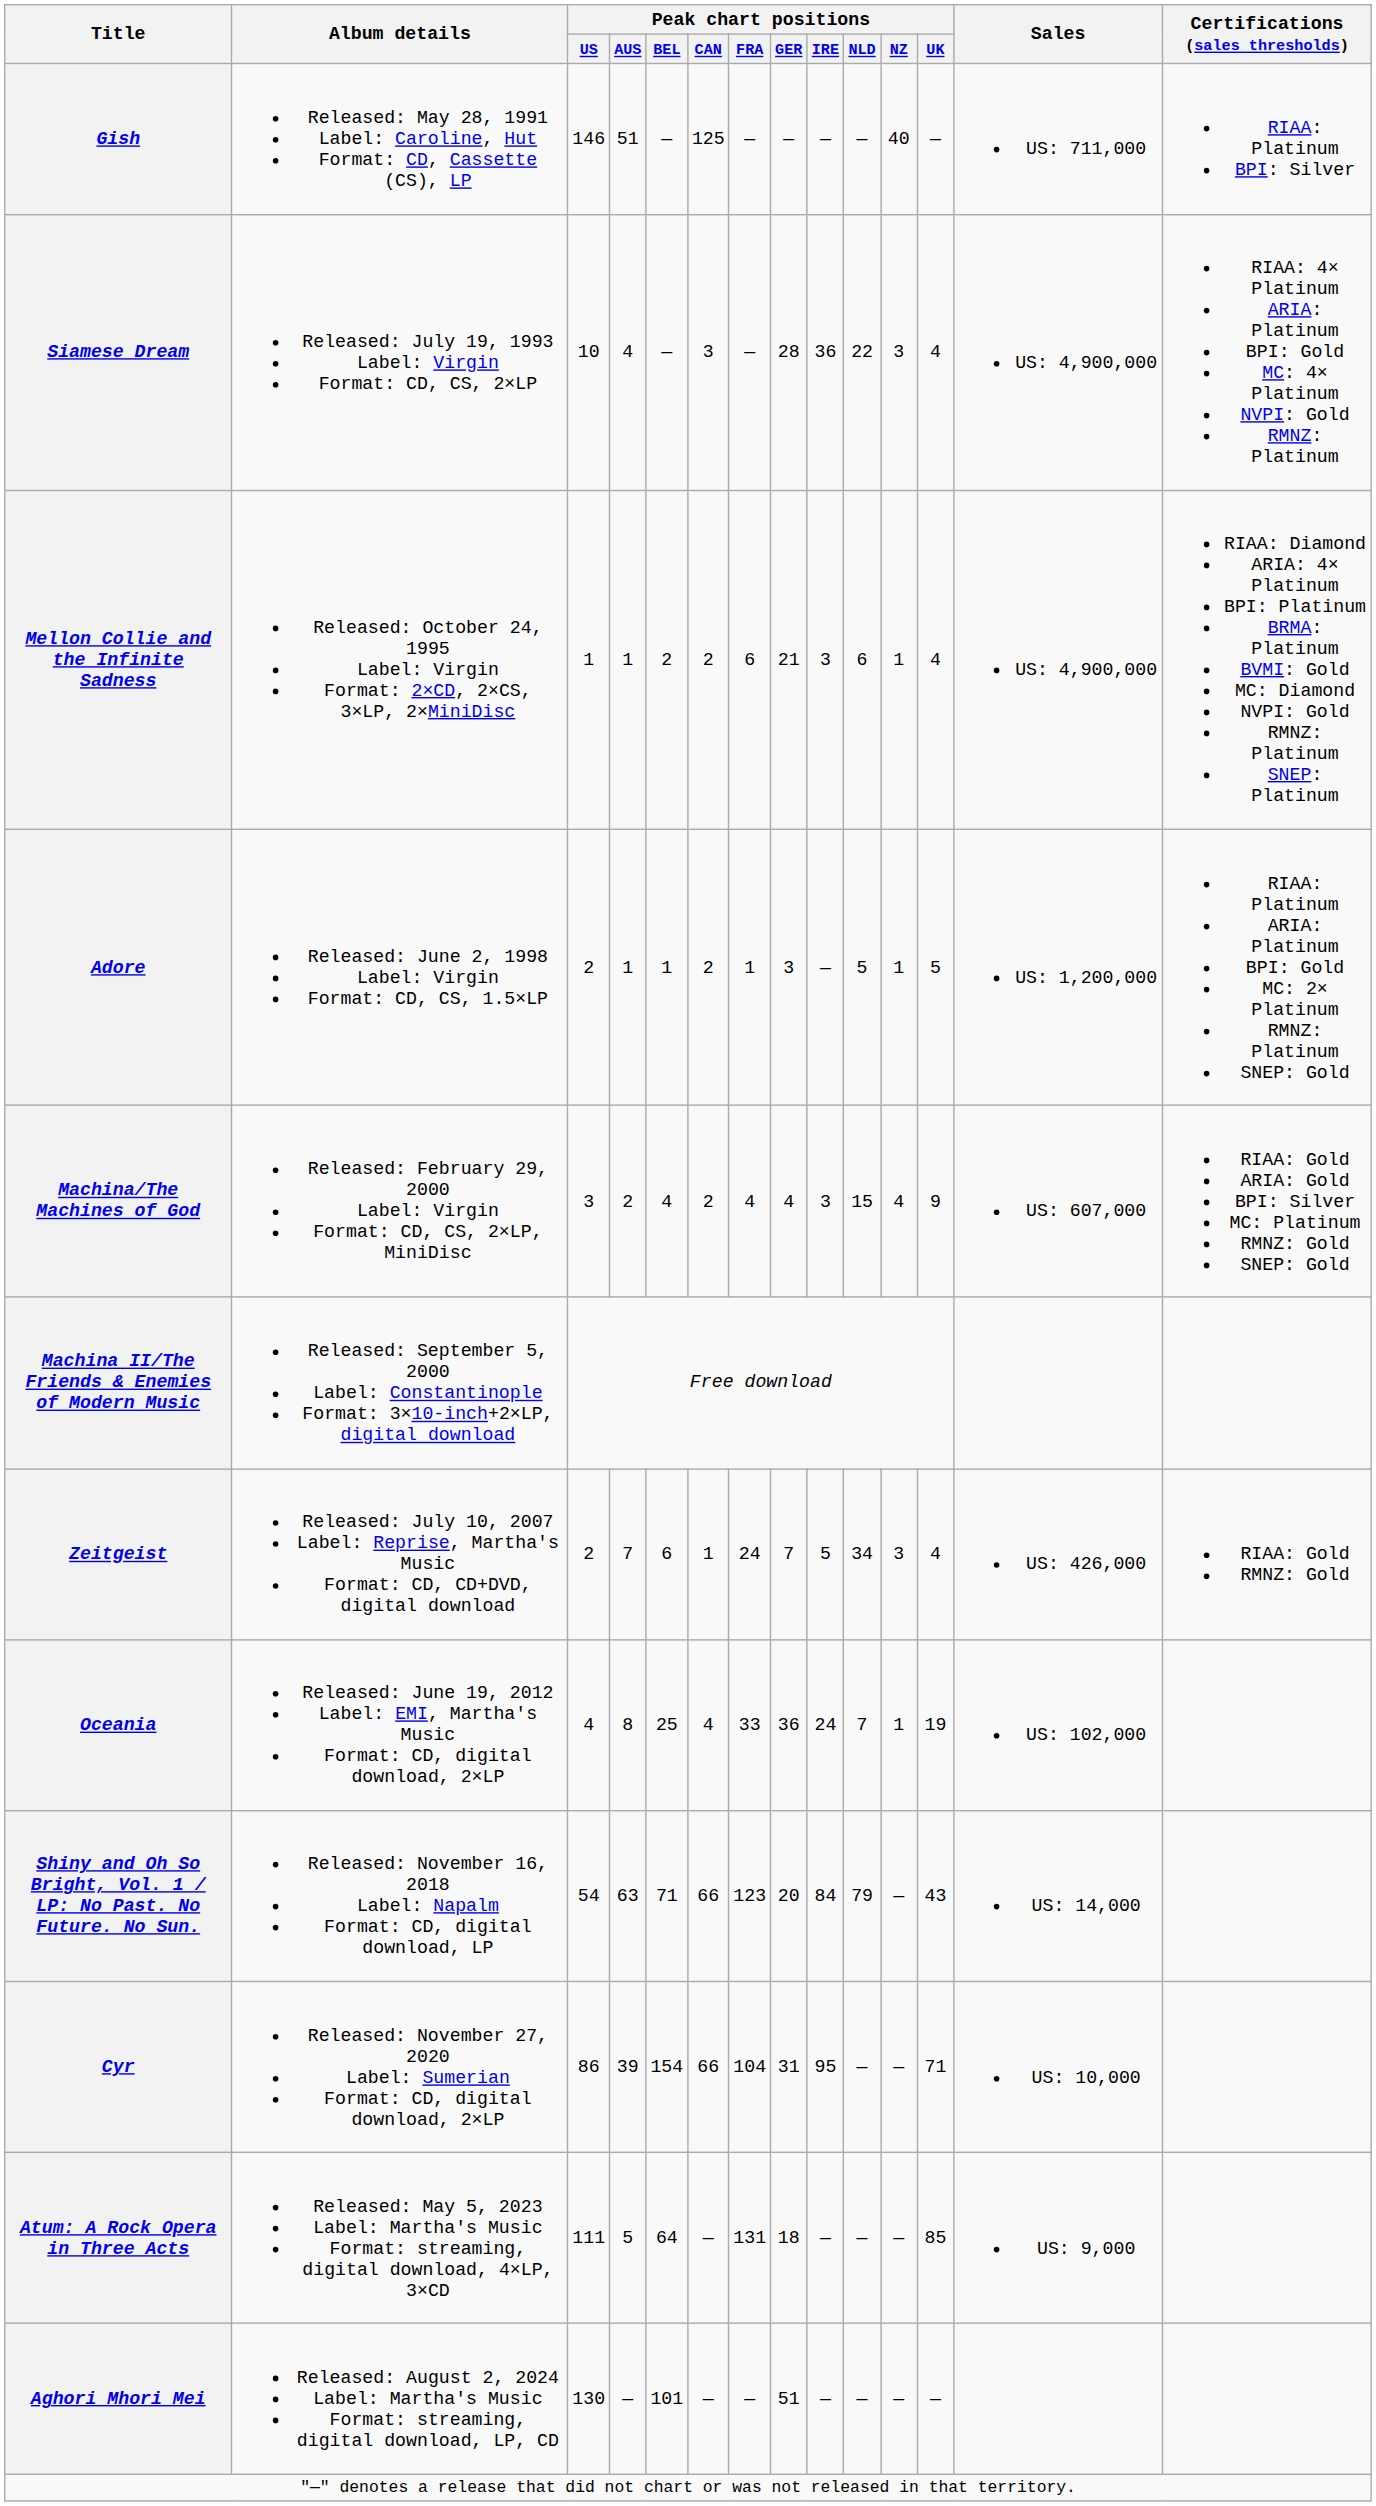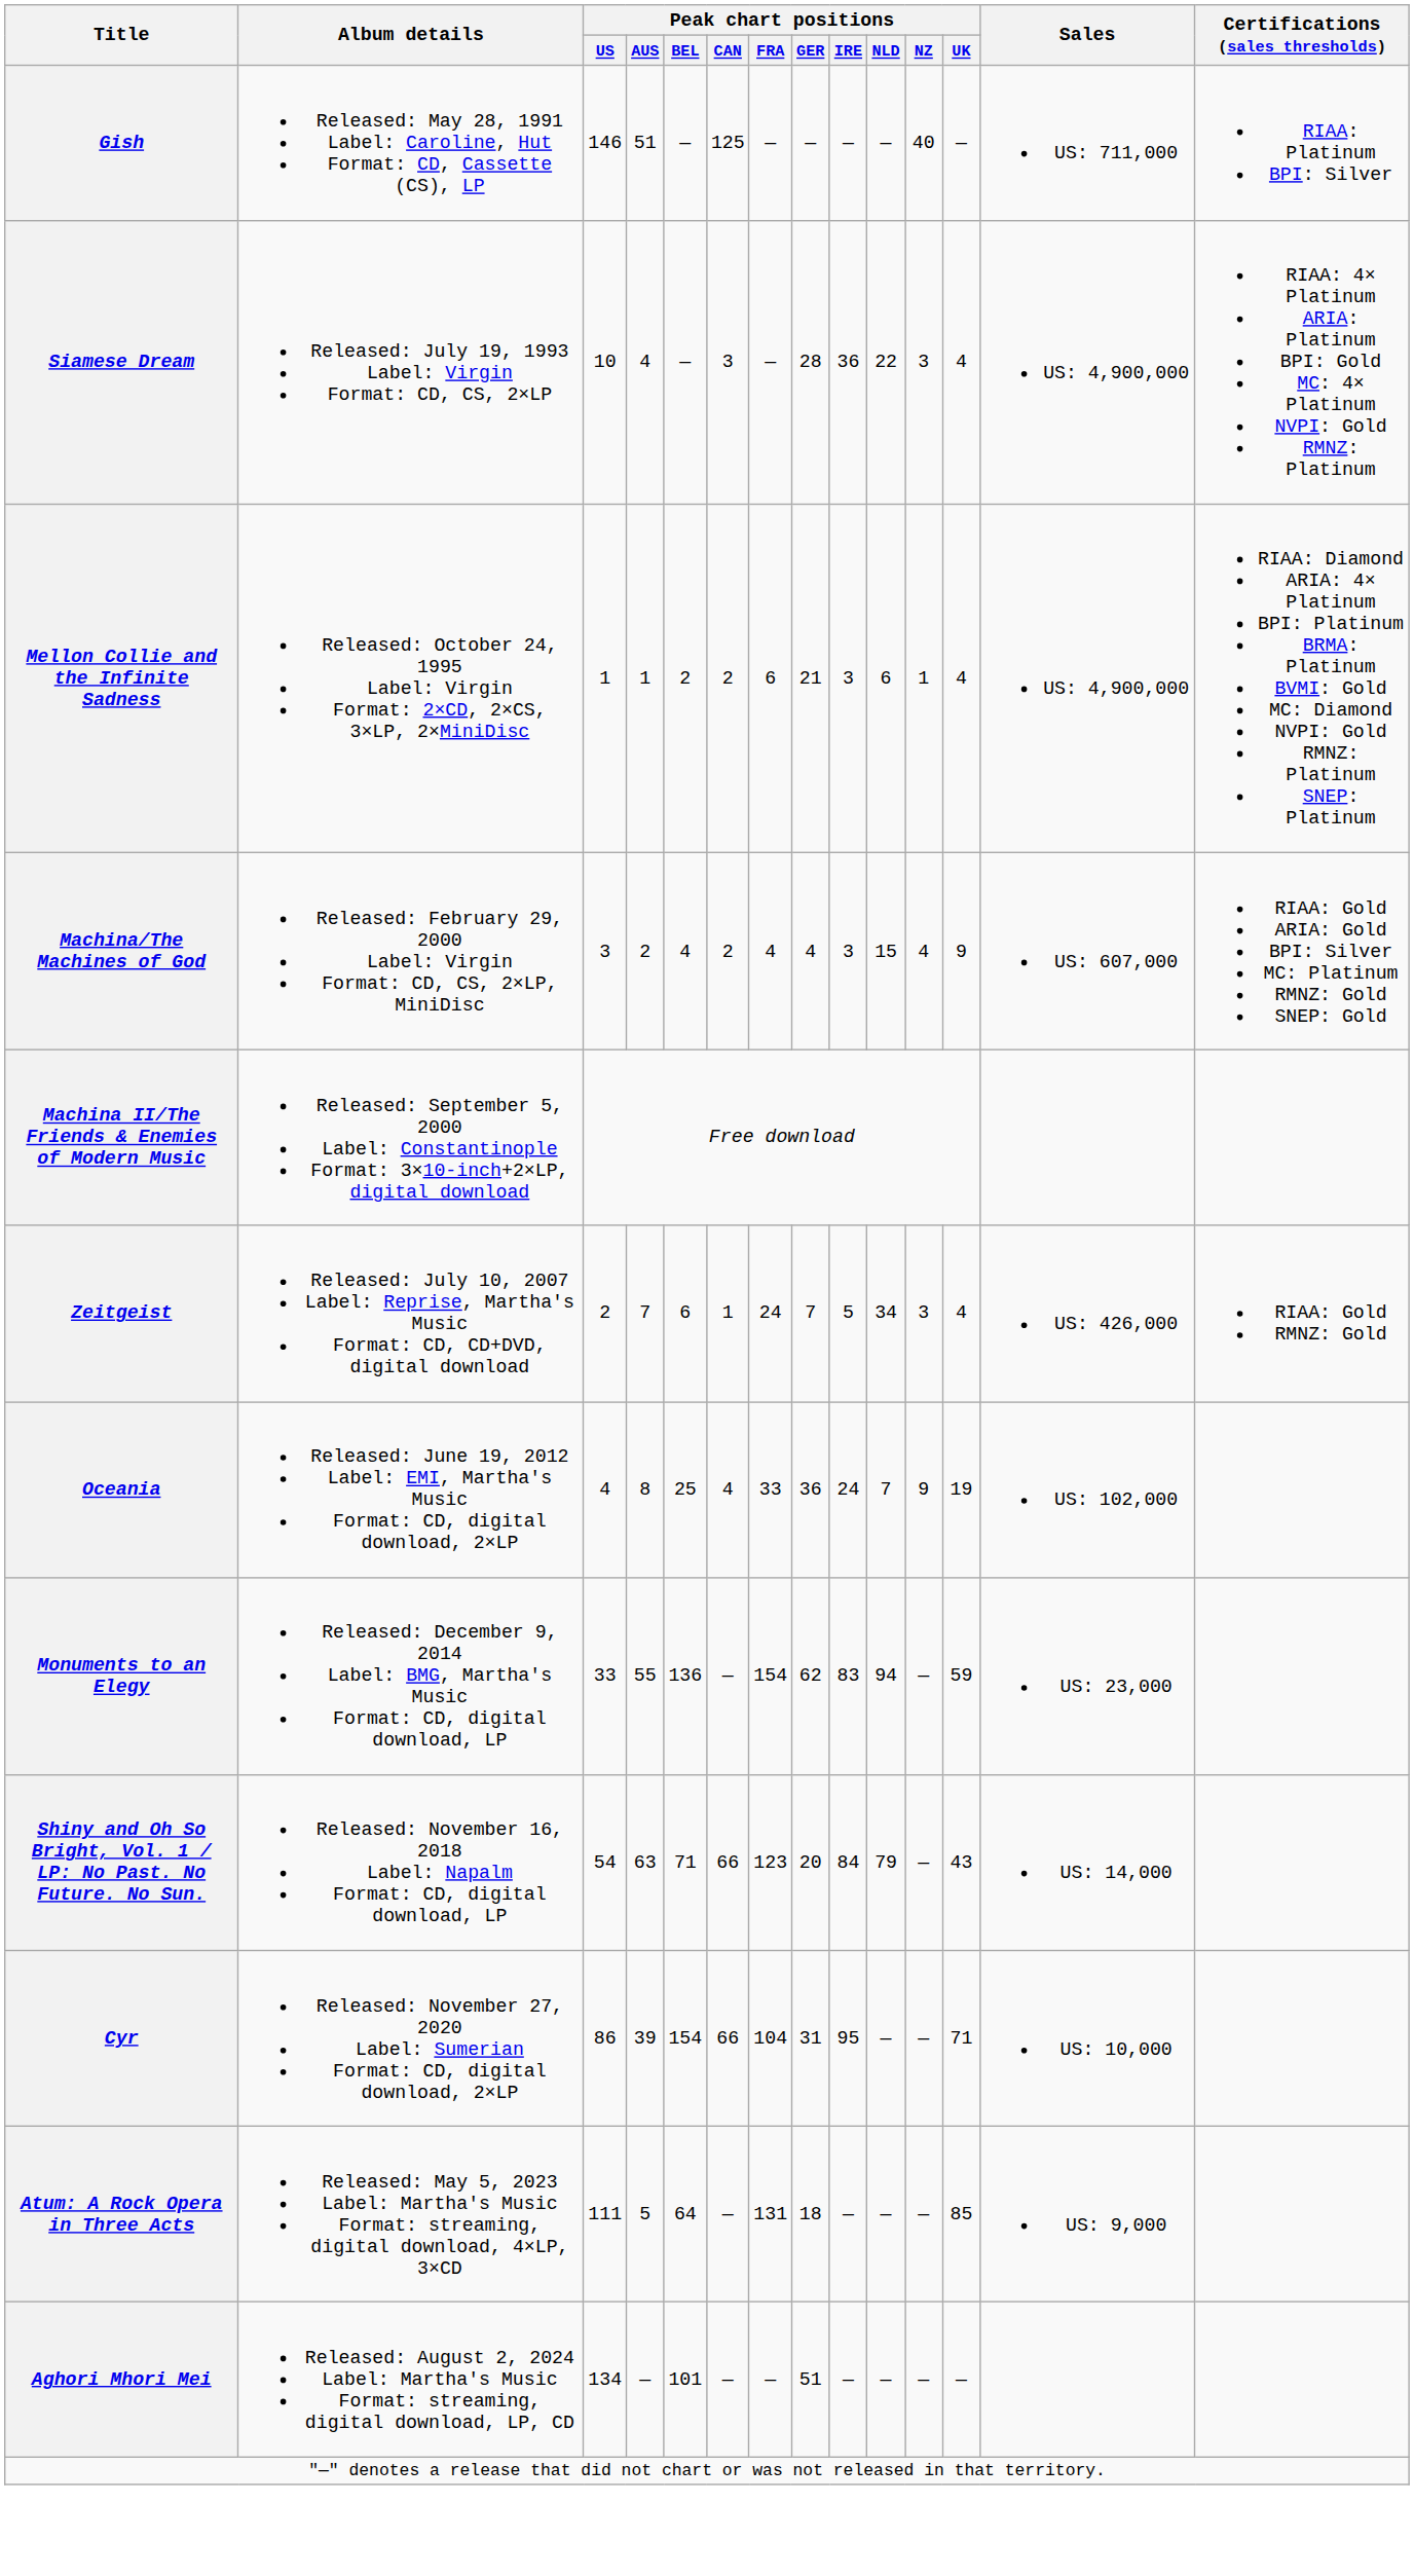- row: Adore | Released: June 2, 1998 Label: Virgin Format: CD, CS, 1.5×LP | 2 | 1 | 1 | 2 | 1 | 3 | — | 5 | 1 | 5 | US: 1,200,000 | RIAA: Platinum ARIA: Platinum BPI: Gold MC: 2× Platinum RMNZ: Platinum SNEP: Gold
Oceania | Peak chart positions / NZ: 1 -> 9
+ row: Monuments to an Elegy | Released: December 9, 2014 Label: BMG, Martha's Music Format: CD, digital download, LP | 33 | 55 | 136 | — | 154 | 62 | 83 | 94 | — | 59 | US: 23,000
Aghori Mhori Mei | Peak chart positions / US: 130 -> 134
